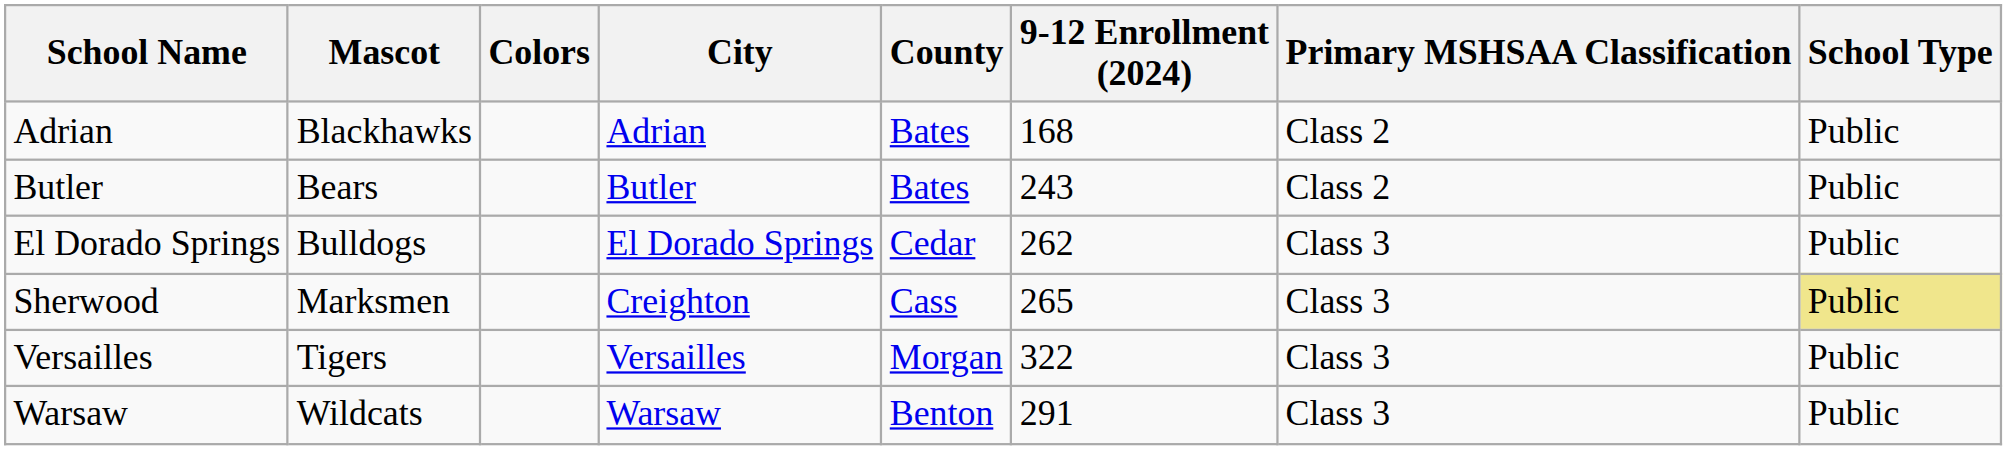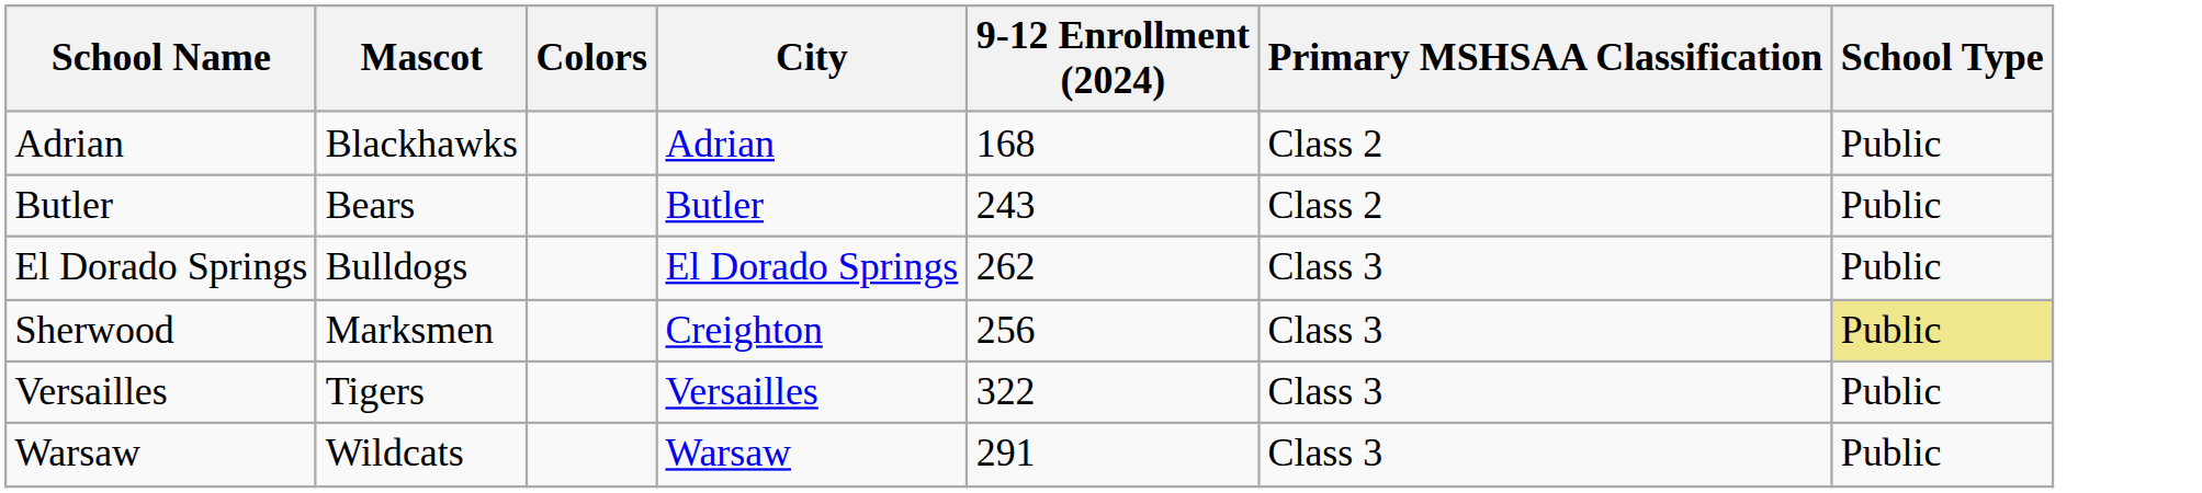- column: County | Bates | Bates | Cedar | Cass | Morgan | Benton
Sherwood | 9-12 Enrollment (2024): 265 -> 256
